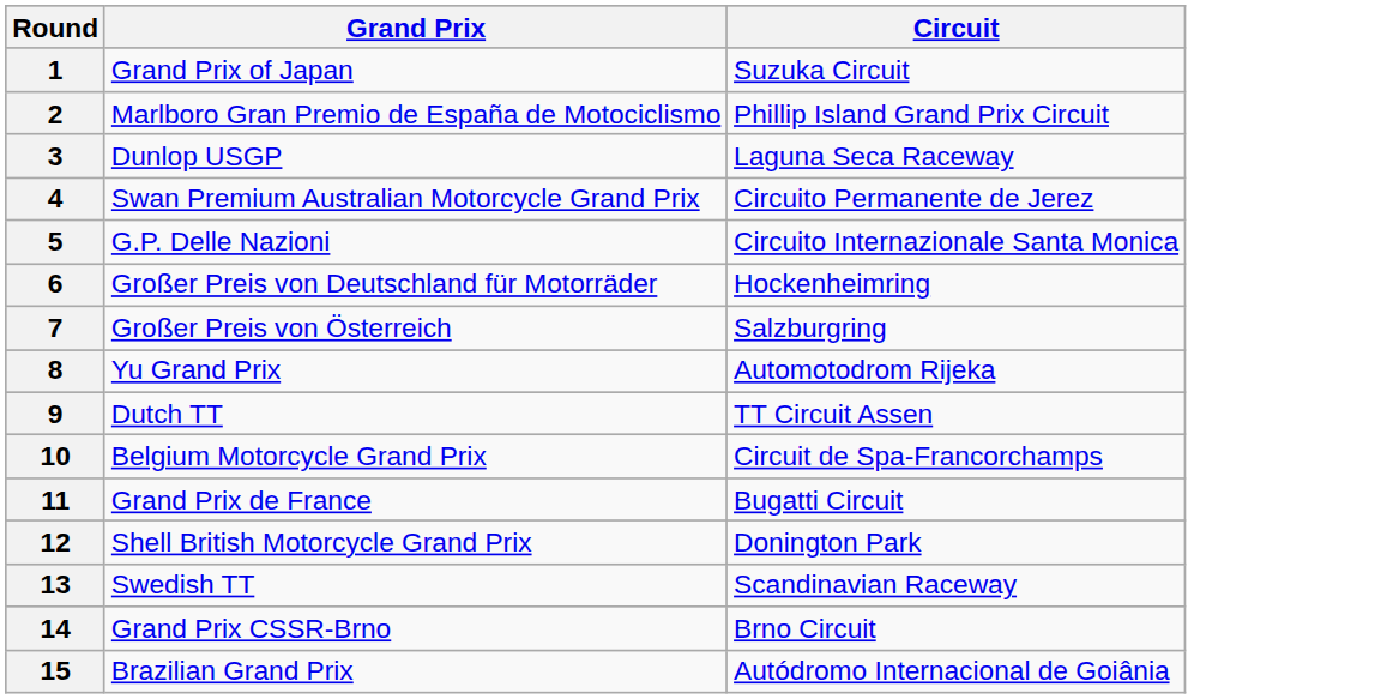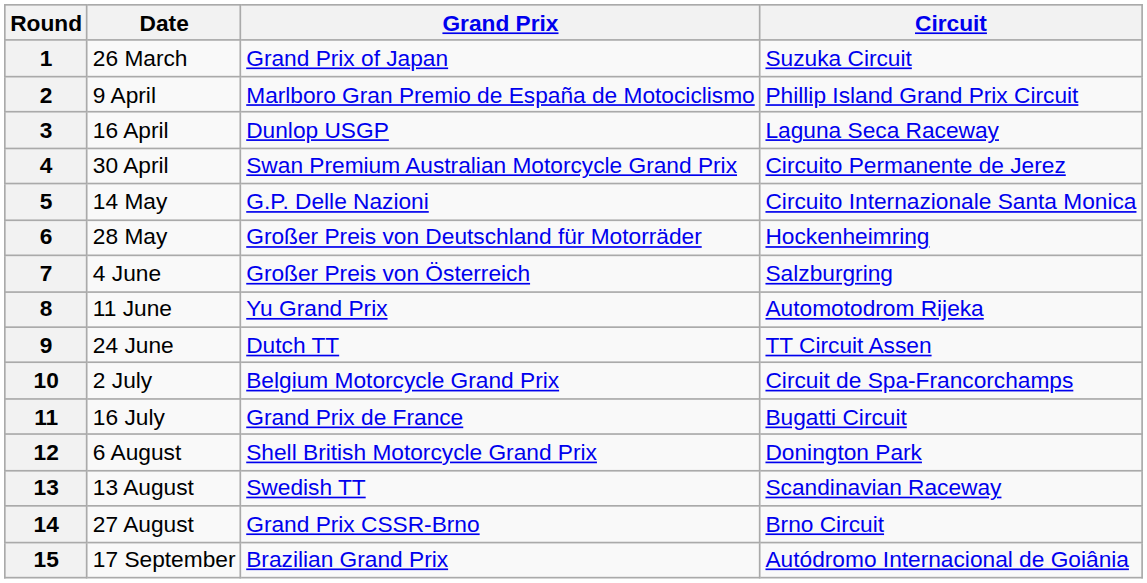+ column: Date | 26 March | 9 April | 16 April | 30 April | 14 May | 28 May | 4 June | 11 June | 24 June | 2 July | 16 July | 6 August | 13 August | 27 August | 17 September
